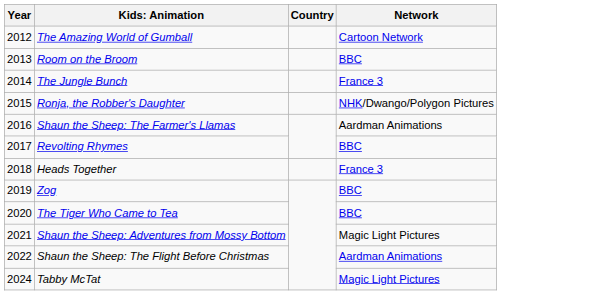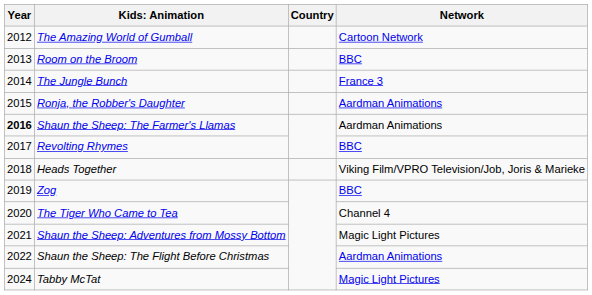Ronja, the Robber's Daughter | Network: NHK/Dwango/Polygon Pictures -> Aardman Animations
Shaun the Sheep: The Farmer's Llamas | Year: normal -> bold
Heads Together | Network: France 3 -> Viking Film/VPRO Television/Job, Joris & Marieke
The Tiger Who Came to Tea | Network: BBC -> Channel 4
